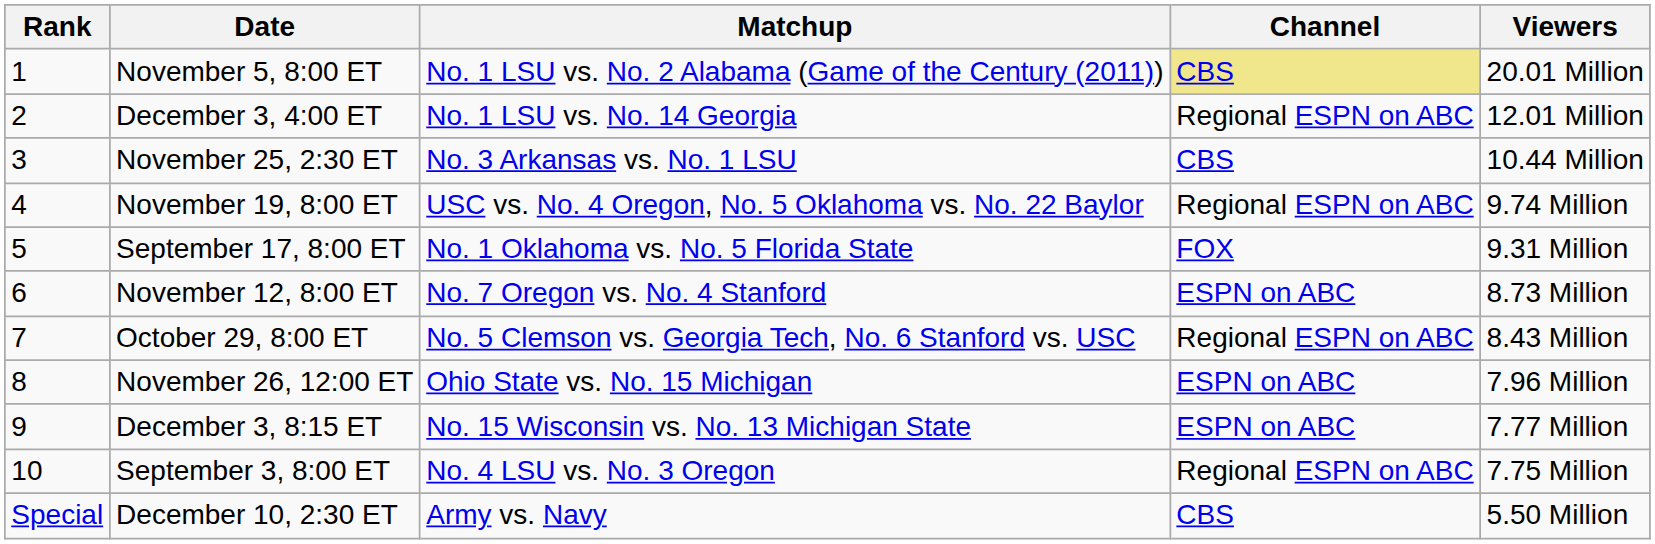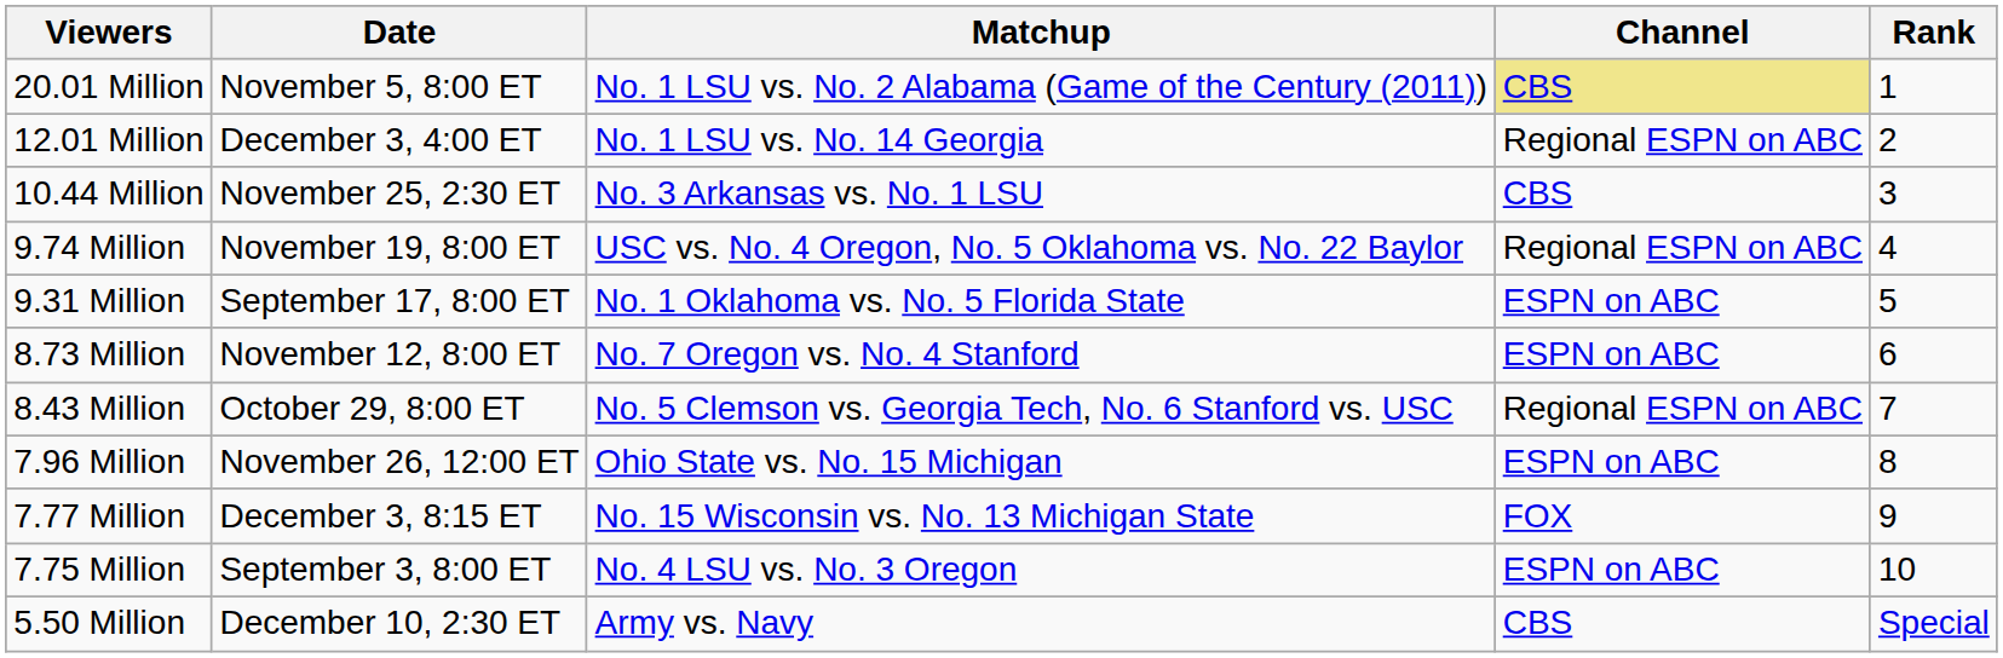columns swapped: Rank <-> Viewers
September 17, 8:00 ET | Channel: FOX -> ESPN on ABC
December 3, 8:15 ET | Channel: ESPN on ABC -> FOX
September 3, 8:00 ET | Channel: Regional ESPN on ABC -> ESPN on ABC
